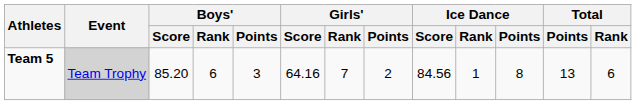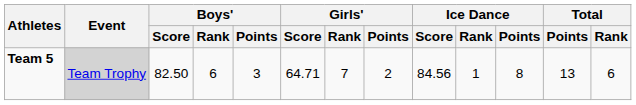Team 5 | Boys' / Score: 85.20 -> 82.50
Team 5 | Girls' / Score: 64.16 -> 64.71
